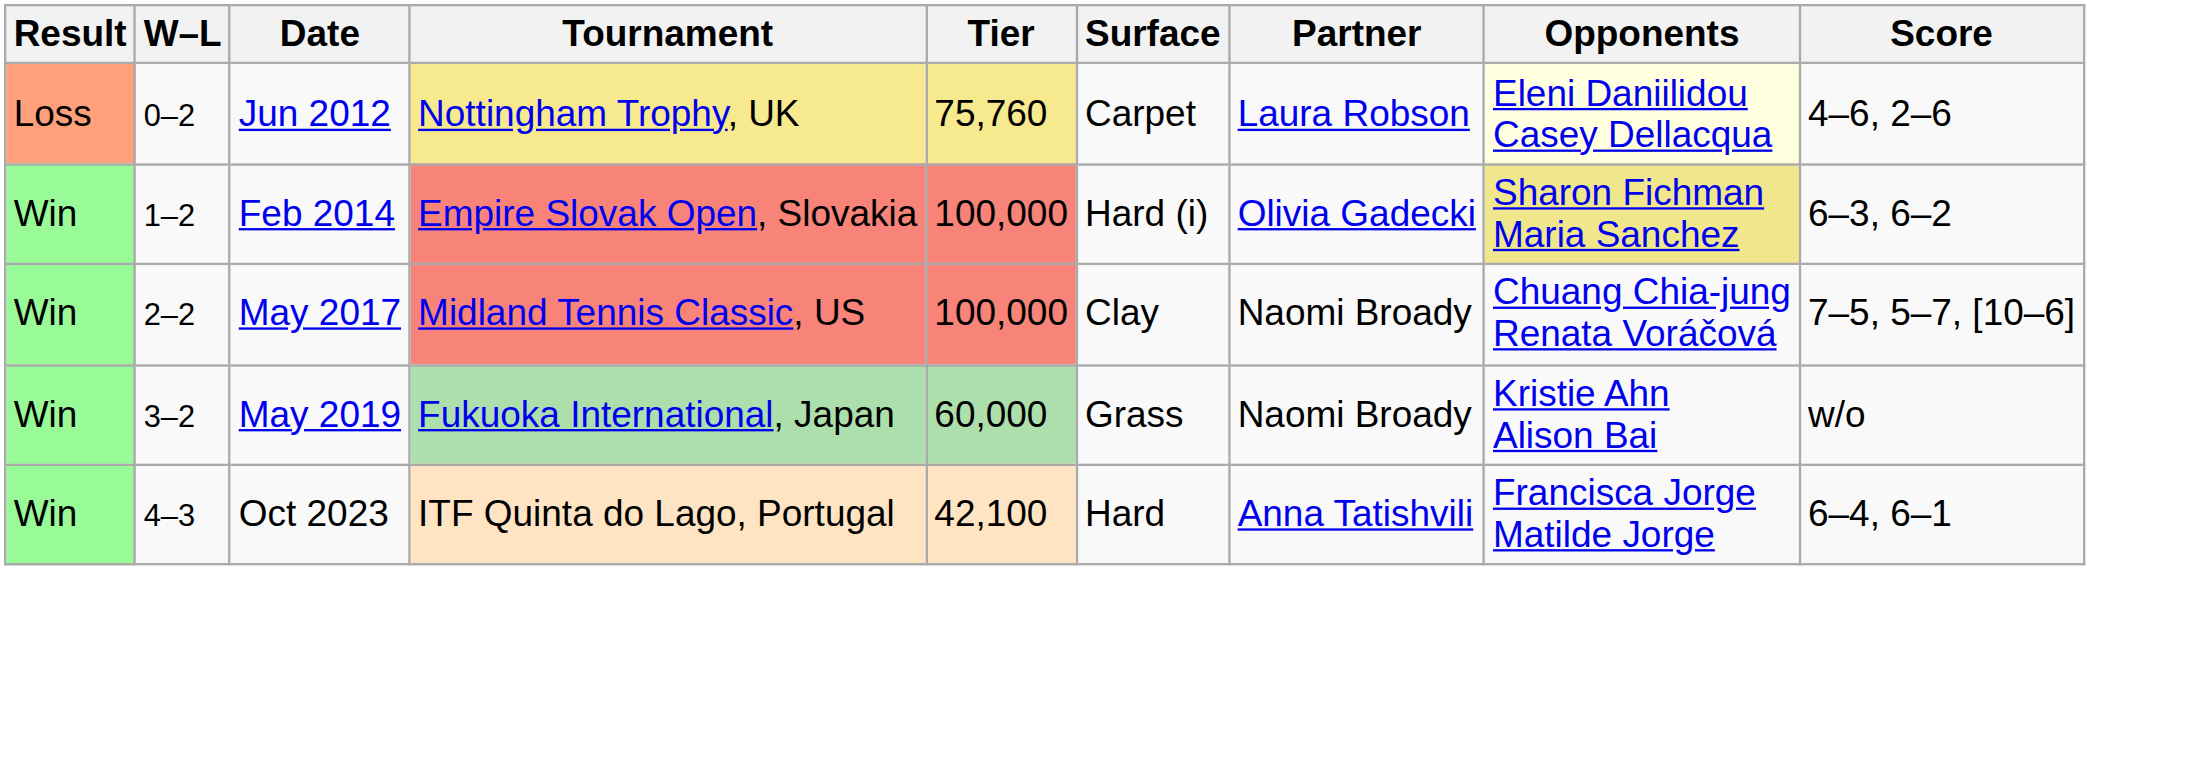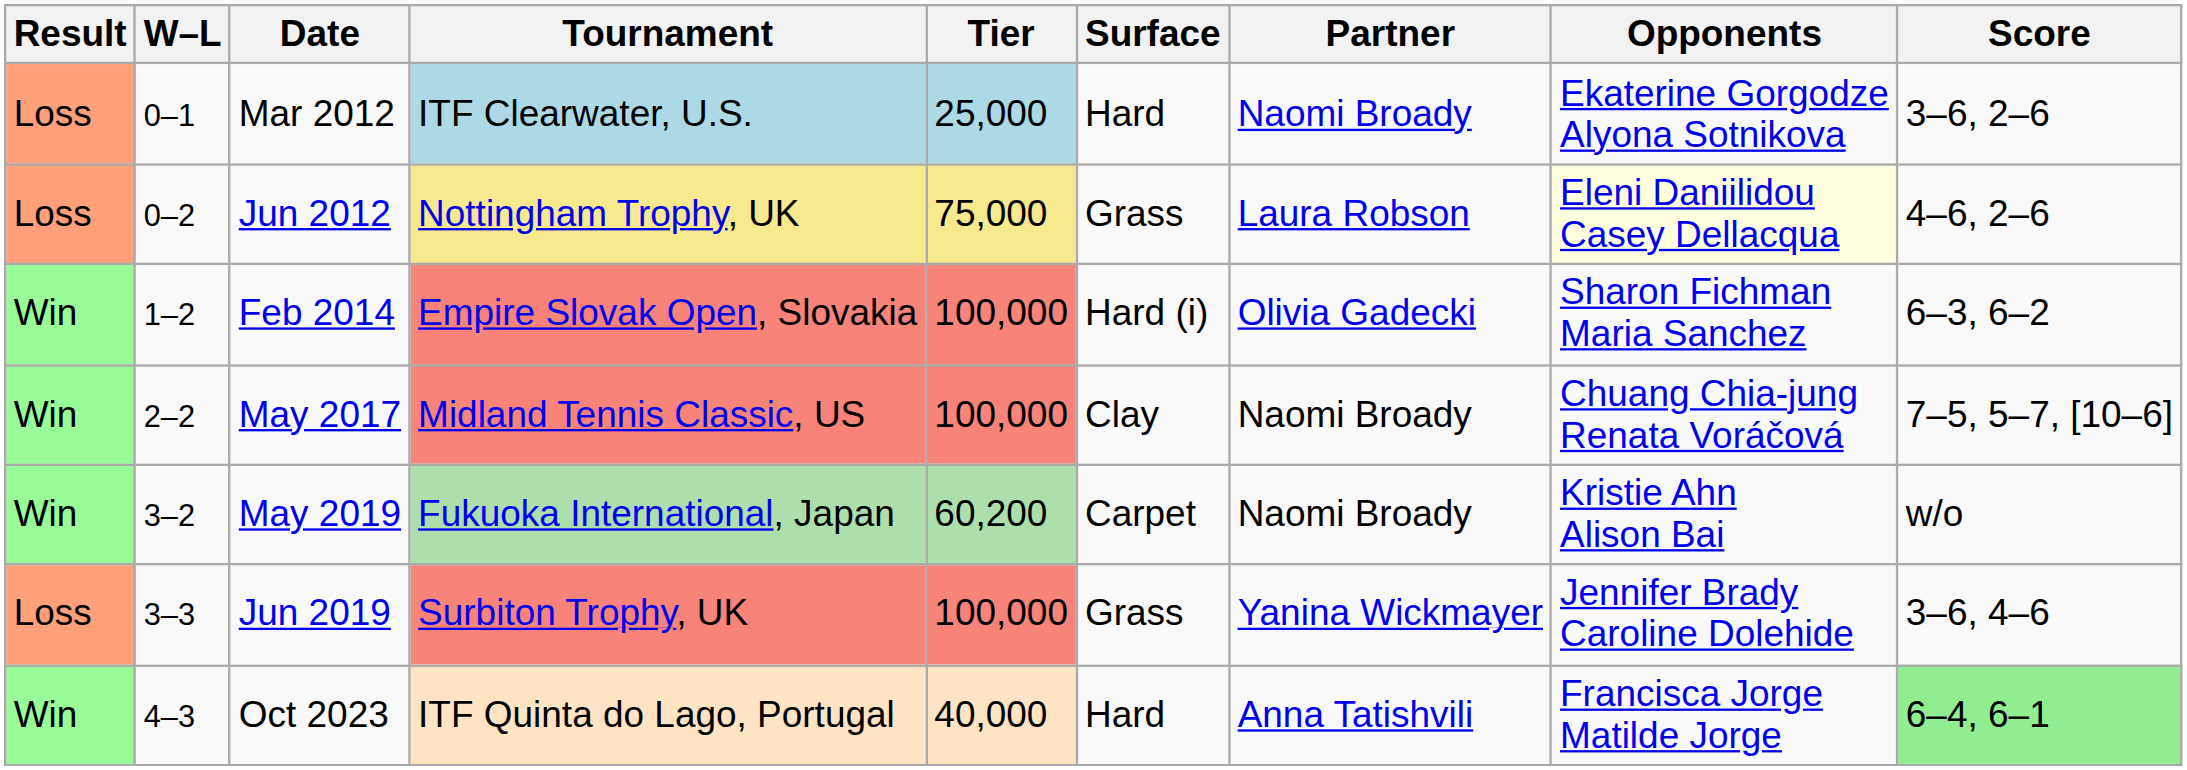+ row: Loss | 0–1 | Mar 2012 | ITF Clearwater, U.S. | 25,000 | Hard | Naomi Broady | Ekaterine Gorgodze Alyona Sotnikova | 3–6, 2–6
Jun 2012 | Tier: 75,760 -> 75,000
Jun 2012 | Surface: Carpet -> Grass
Feb 2014 | Opponents: khaki background -> no background
May 2019 | Tier: 60,000 -> 60,200
May 2019 | Surface: Grass -> Carpet
+ row: Loss | 3–3 | Jun 2019 | Surbiton Trophy, UK | 100,000 | Grass | Yanina Wickmayer | Jennifer Brady Caroline Dolehide | 3–6, 4–6
Oct 2023 | Tier: 42,100 -> 40,000
Oct 2023 | Score: no background -> lightgreen background
